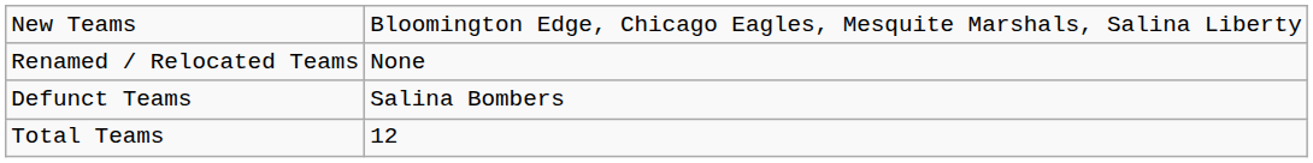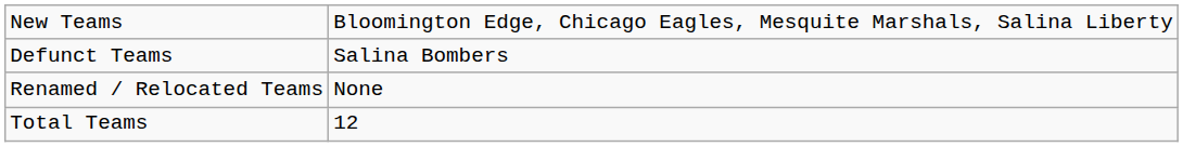rows swapped: Renamed / Relocated Teams <-> Defunct Teams
